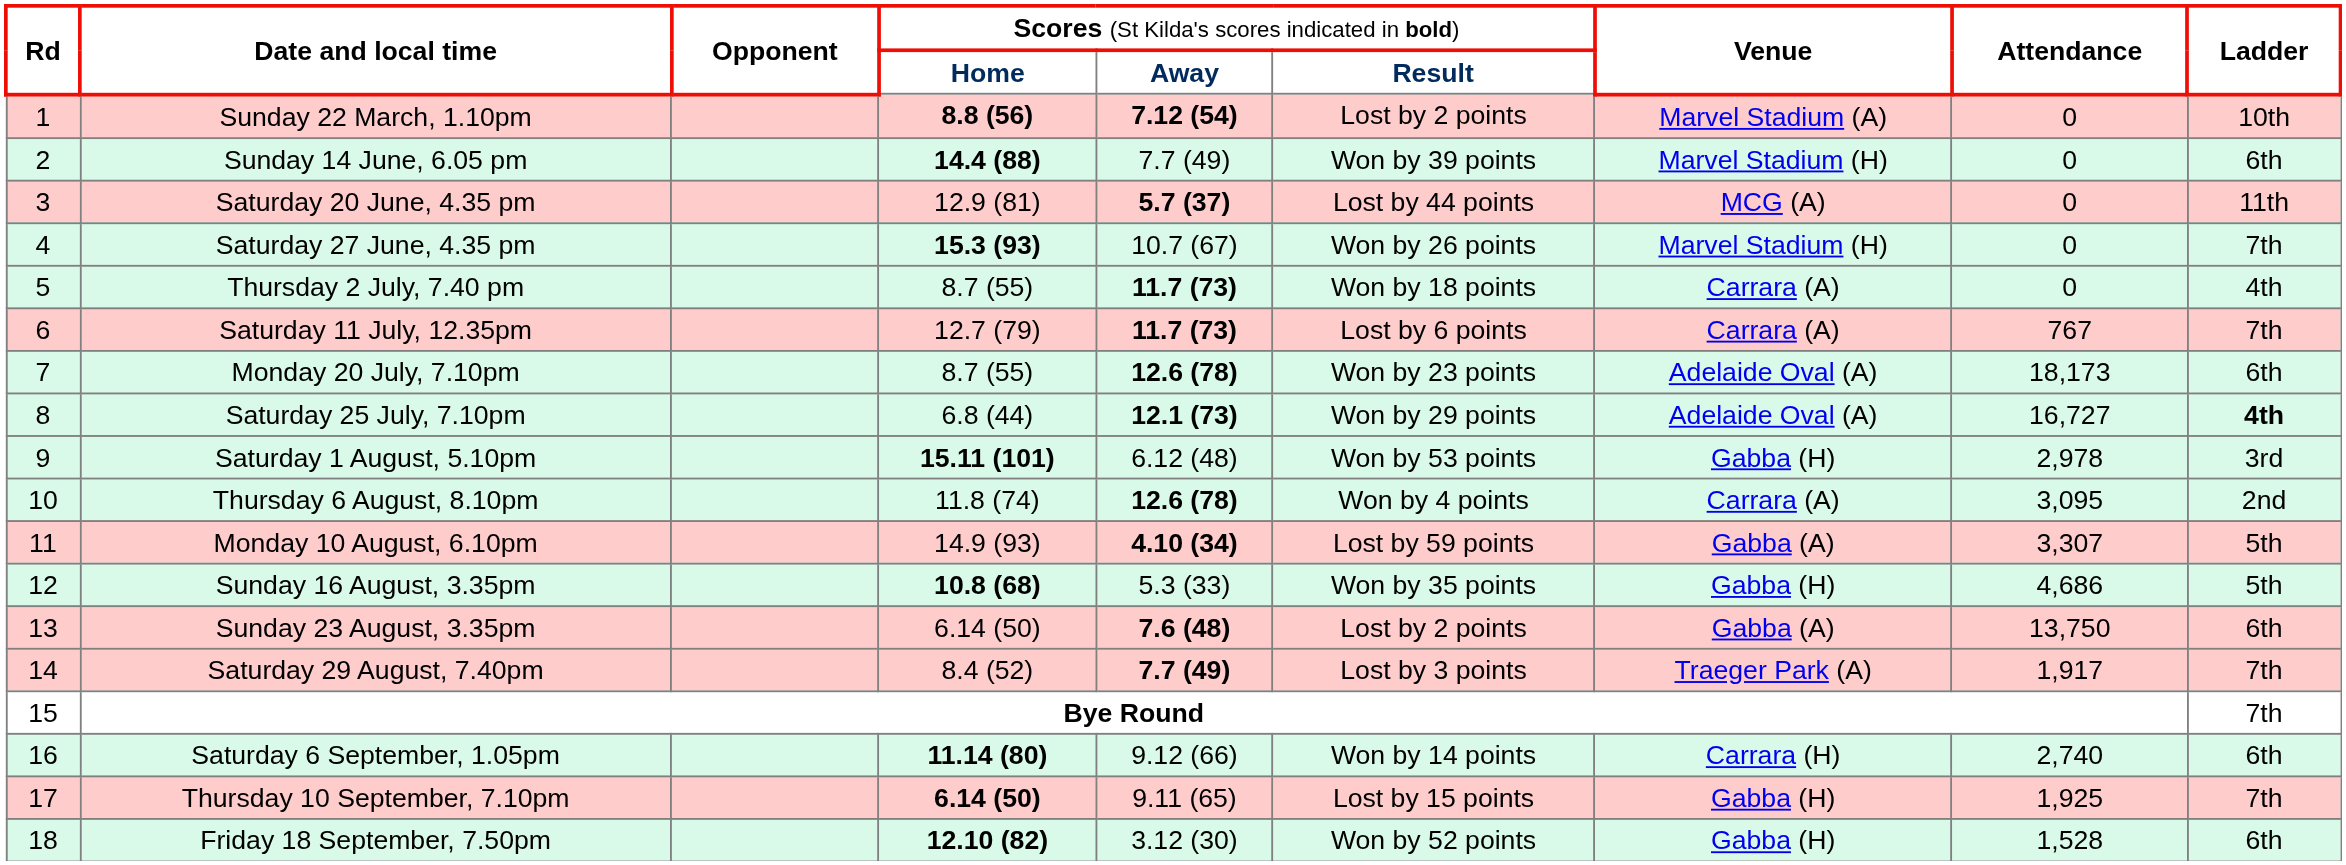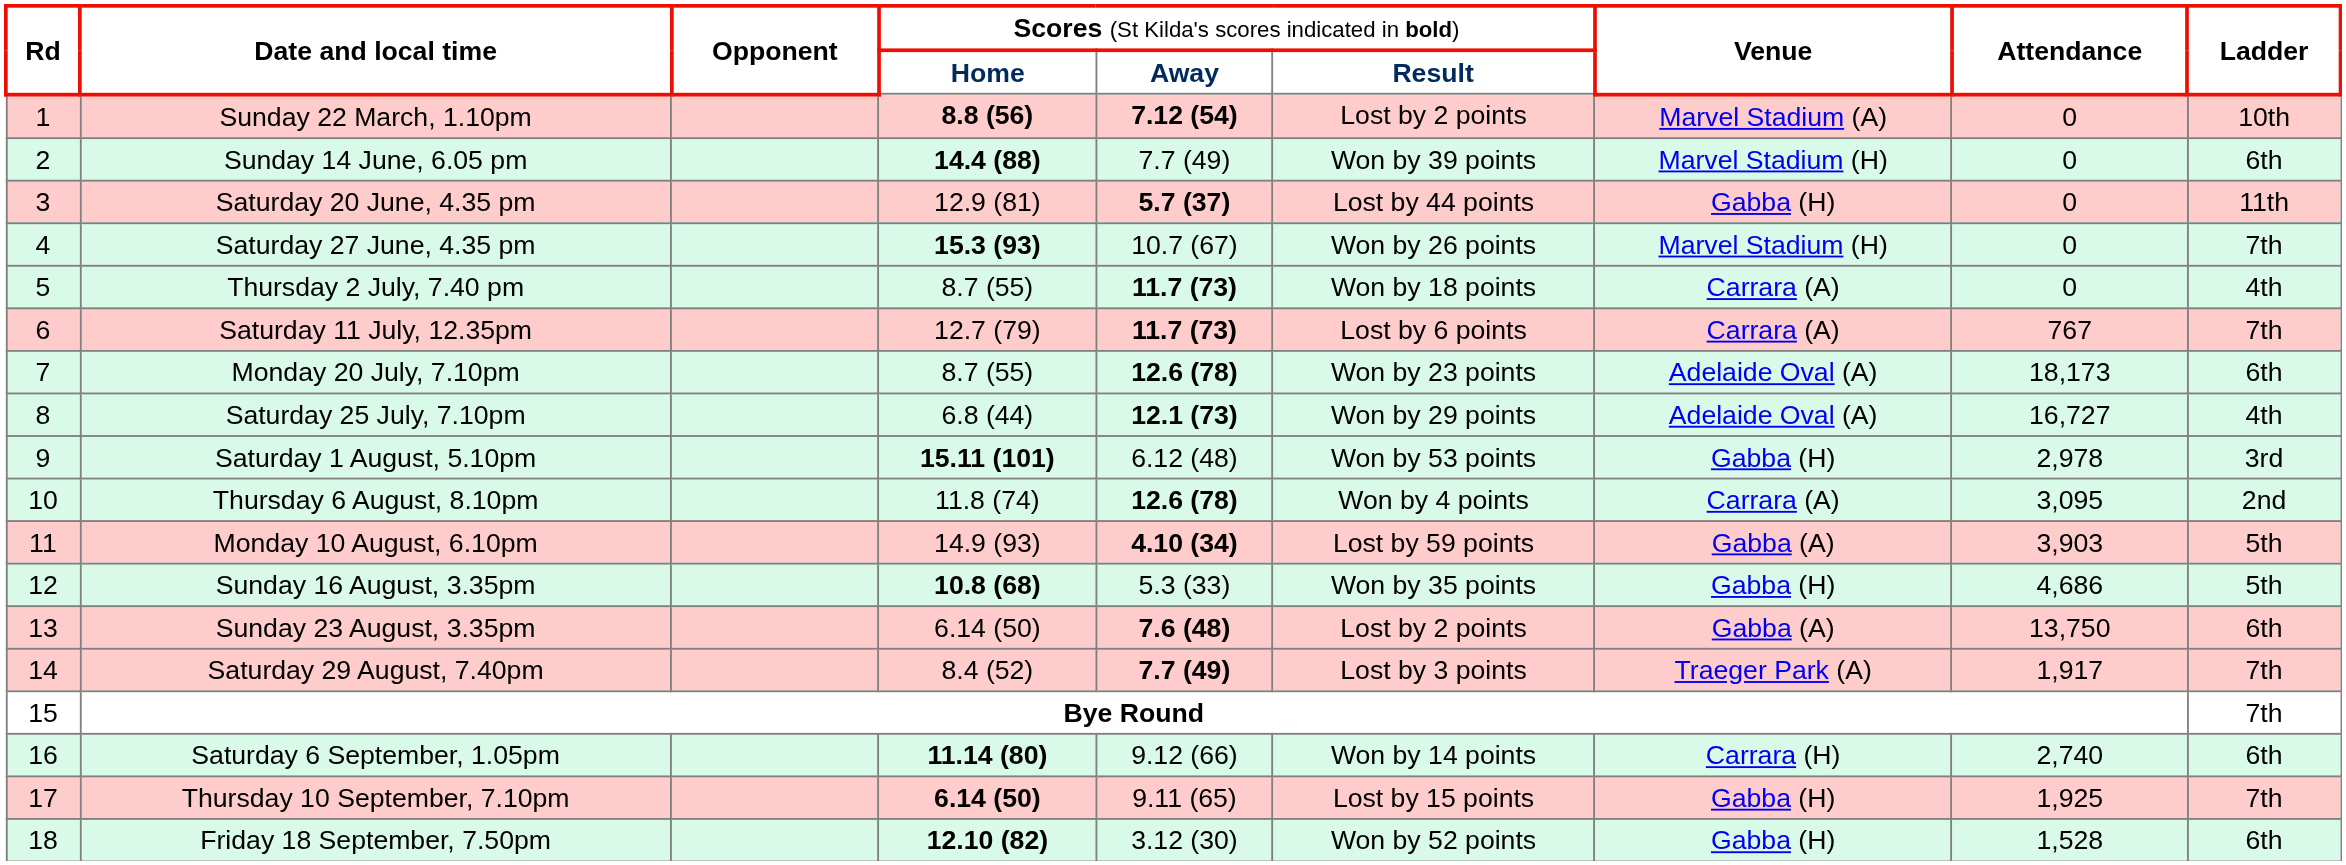Saturday 20 June, 4.35 pm | column 7: MCG (A) -> Gabba (H)
Saturday 25 July, 7.10pm | column 9: bold -> normal
Monday 10 August, 6.10pm | column 8: 3,307 -> 3,903
